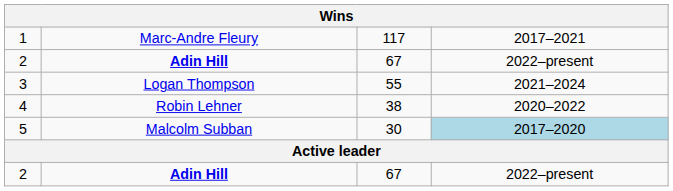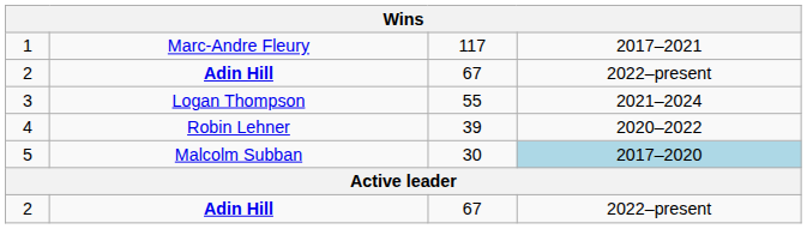4 | column 3: 38 -> 39
